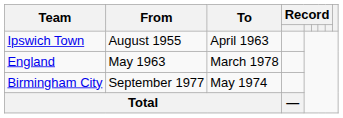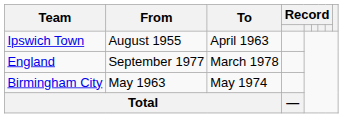England | From: May 1963 -> September 1977
Birmingham City | From: September 1977 -> May 1963
